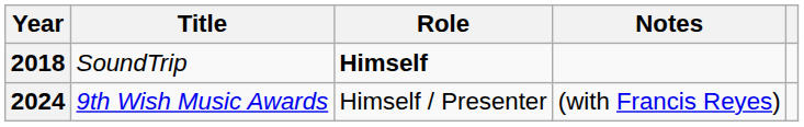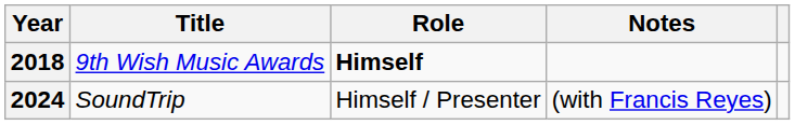2018 | Title: SoundTrip -> 9th Wish Music Awards
2024 | Title: 9th Wish Music Awards -> SoundTrip
